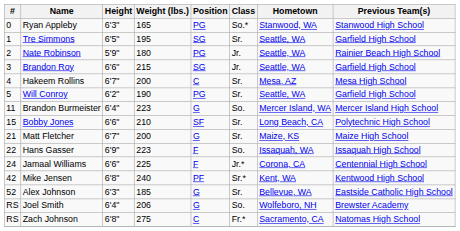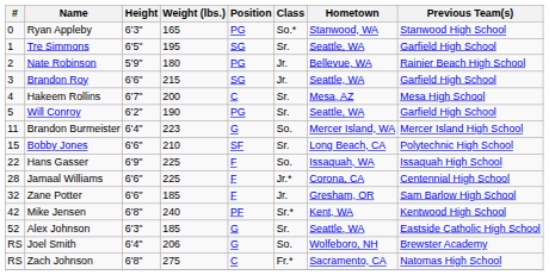Nate Robinson | Hometown: Seattle, WA -> Bellevue, WA
- row: 21 | Matt Fletcher | 6'7" | 200 | G | Sr. | Maize, KS | Maize High School
Hans Gasser | Weight (lbs.): 223 -> 225
Jamaal Williams | #: 24 -> 28
+ row: 32 | Zane Potter | 6'6" | 185 | F | Jr. | Gresham, OR | Sam Barlow High School
Alex Johnson | Hometown: Bellevue, WA -> Seattle, WA
